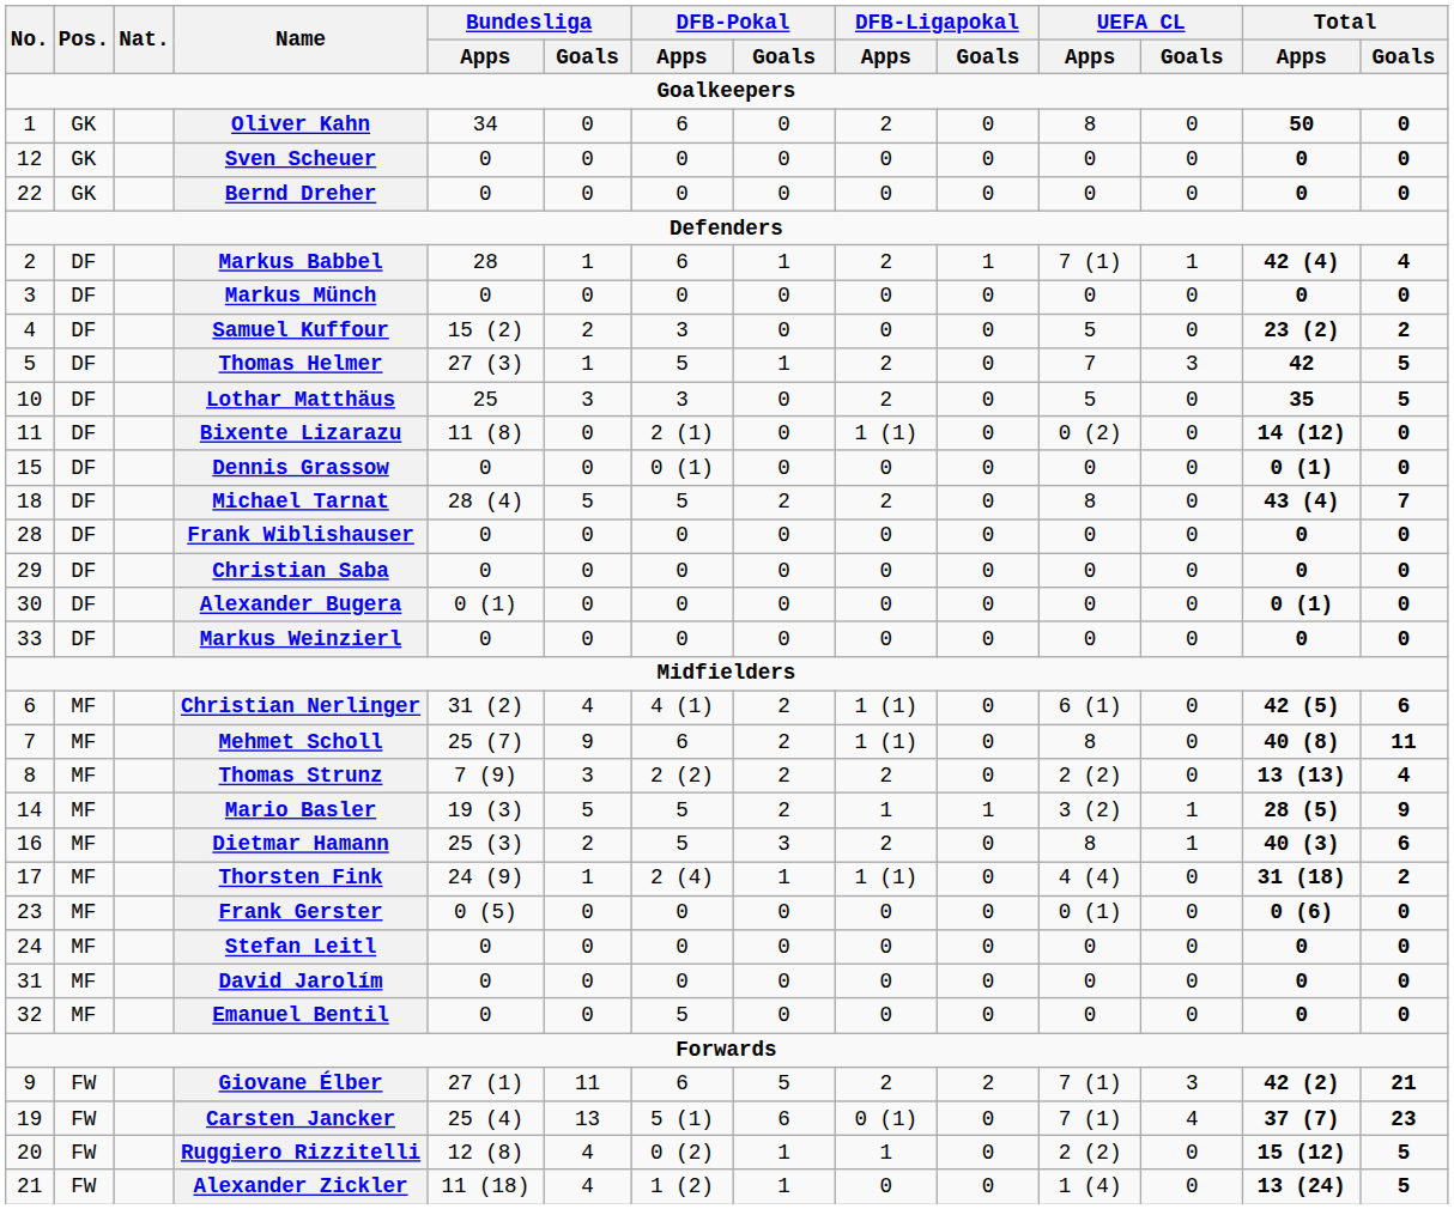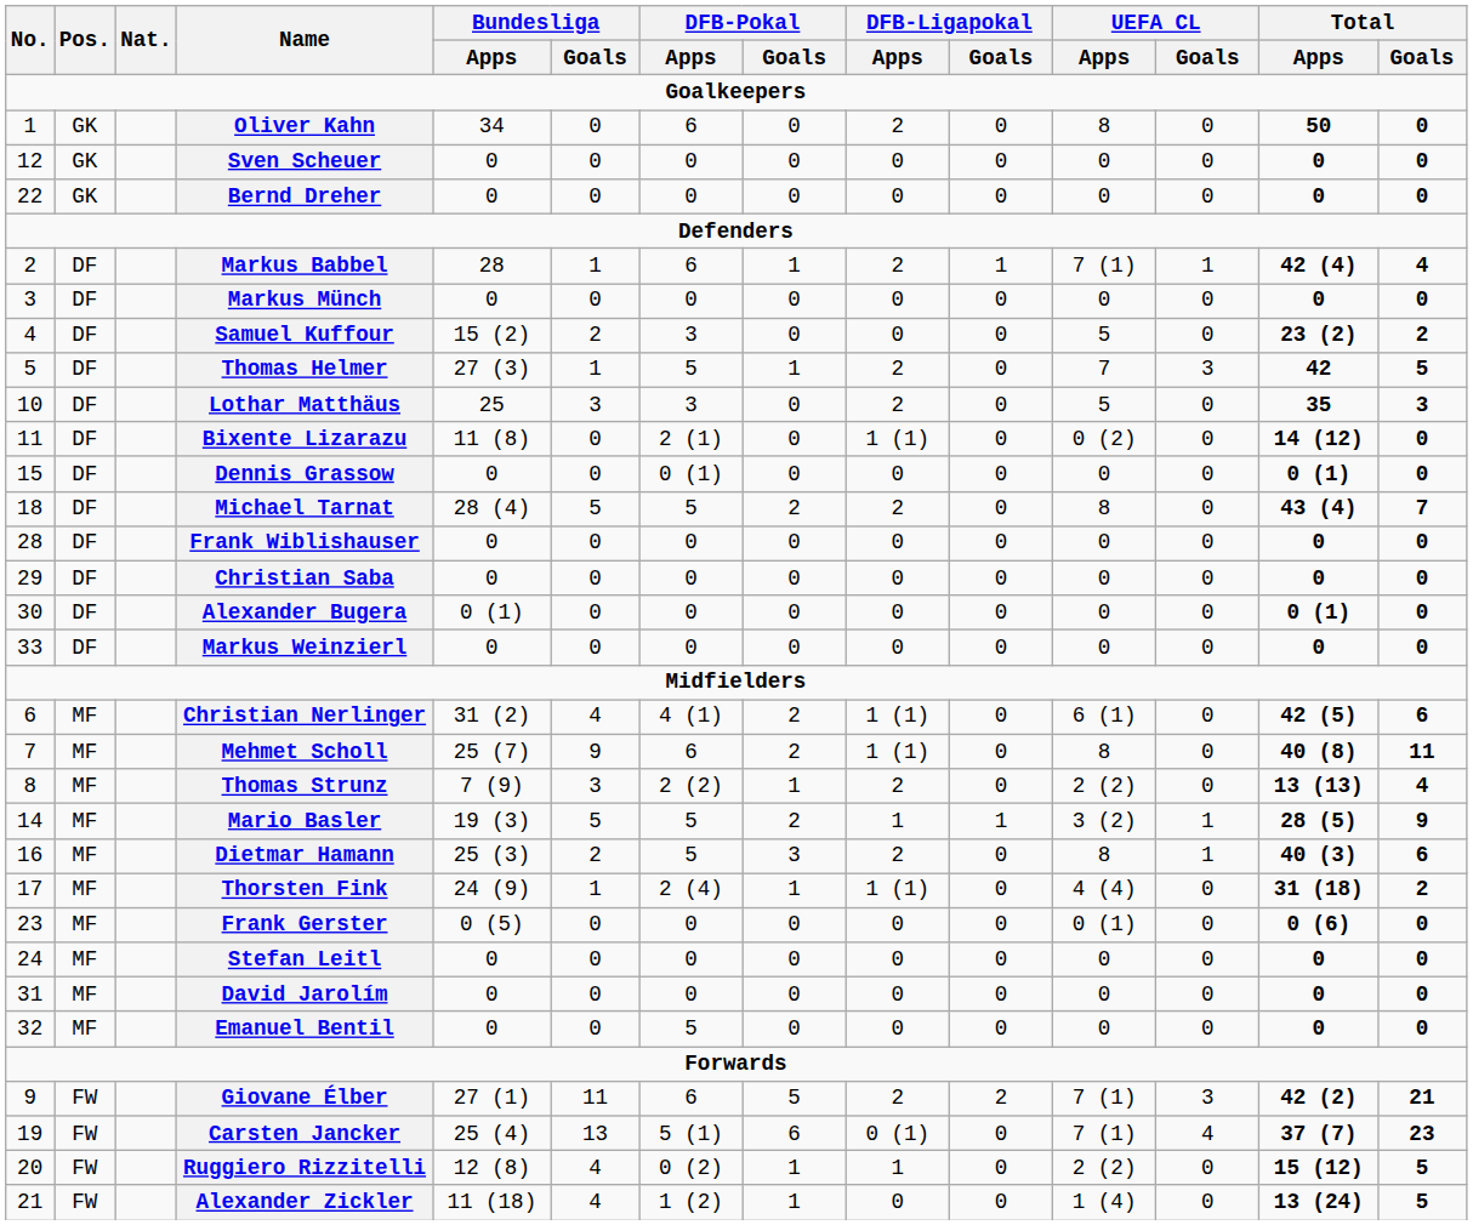Lothar Matthäus | Total / Goals: 5 -> 3
Thomas Strunz | DFB-Pokal / Goals: 2 -> 1
